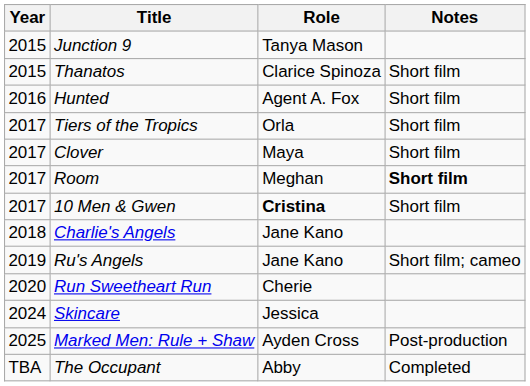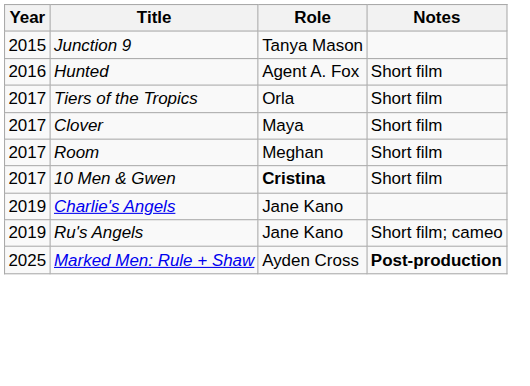- row: 2015 | Thanatos | Clarice Spinoza | Short film
Room | Notes: bold -> normal
Charlie's Angels | Year: 2018 -> 2019
- row: 2020 | Run Sweetheart Run | Cherie
- row: 2024 | Skincare | Jessica
Marked Men: Rule + Shaw | Notes: normal -> bold
- row: TBA | The Occupant | Abby | Completed
